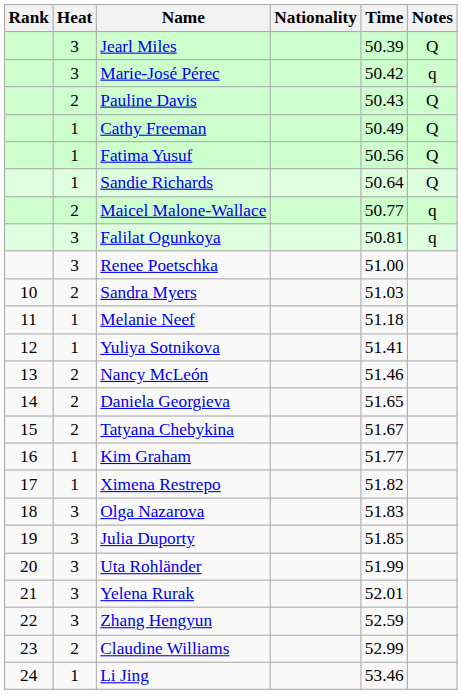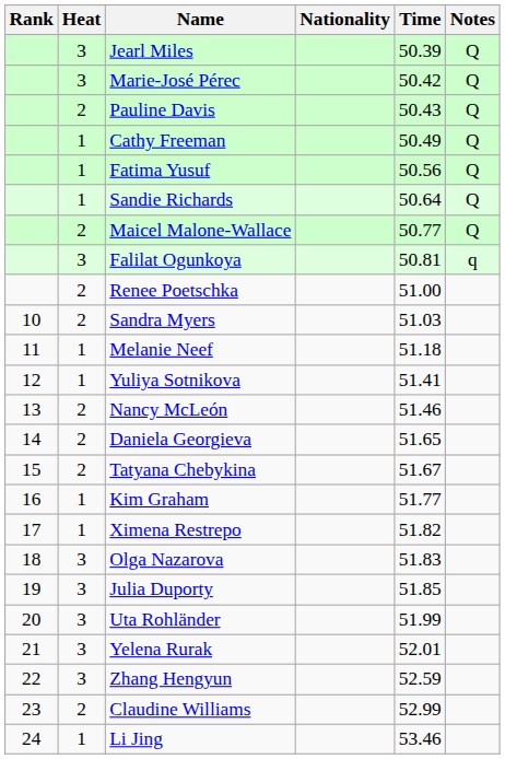Marie-José Pérec | Notes: q -> Q
Maicel Malone-Wallace | Notes: q -> Q
Renee Poetschka | Heat: 3 -> 2
